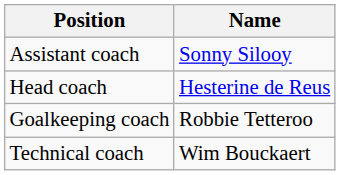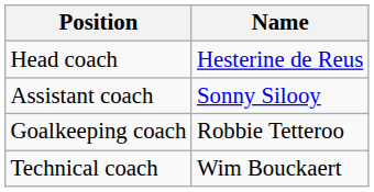rows swapped: Head coach <-> Assistant coach
